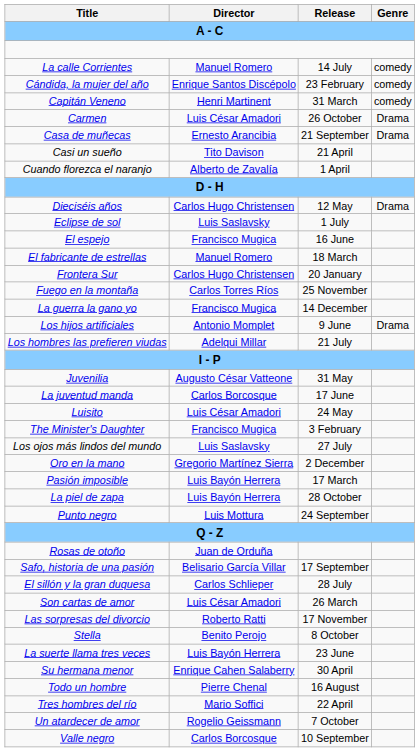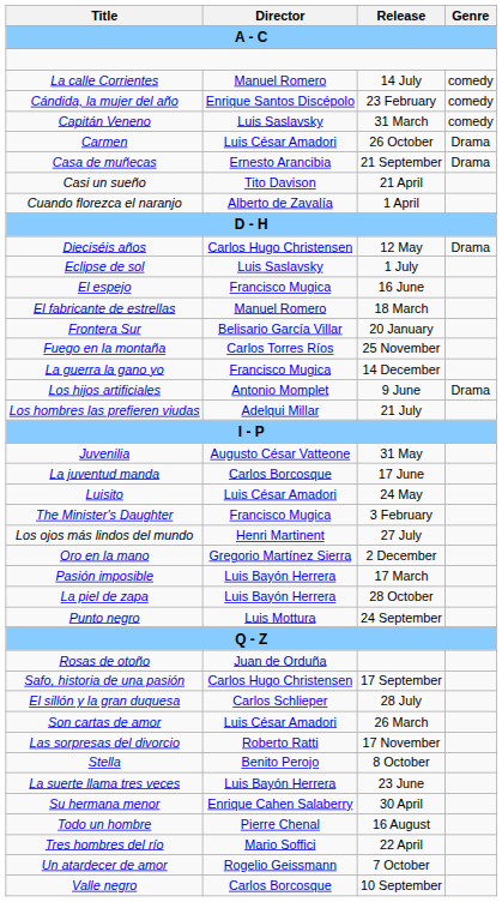Capitán Veneno | Director: Henri Martinent -> Luis Saslavsky
Frontera Sur | Director: Carlos Hugo Christensen -> Belisario García Villar
Los ojos más lindos del mundo | Director: Luis Saslavsky -> Henri Martinent
Safo, historia de una pasión | Director: Belisario García Villar -> Carlos Hugo Christensen
